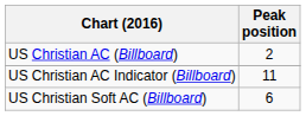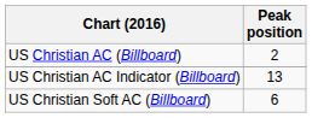US Christian AC Indicator (Billboard) | Peak position: 11 -> 13
